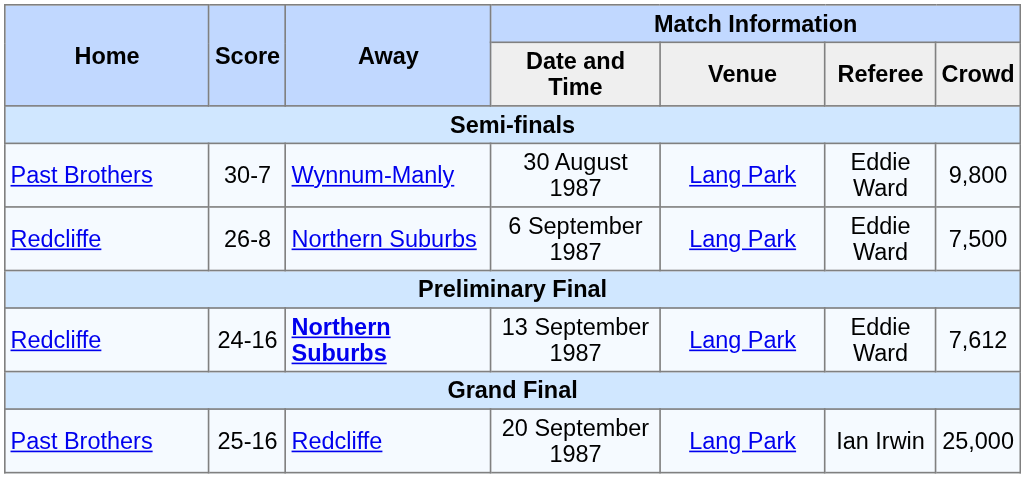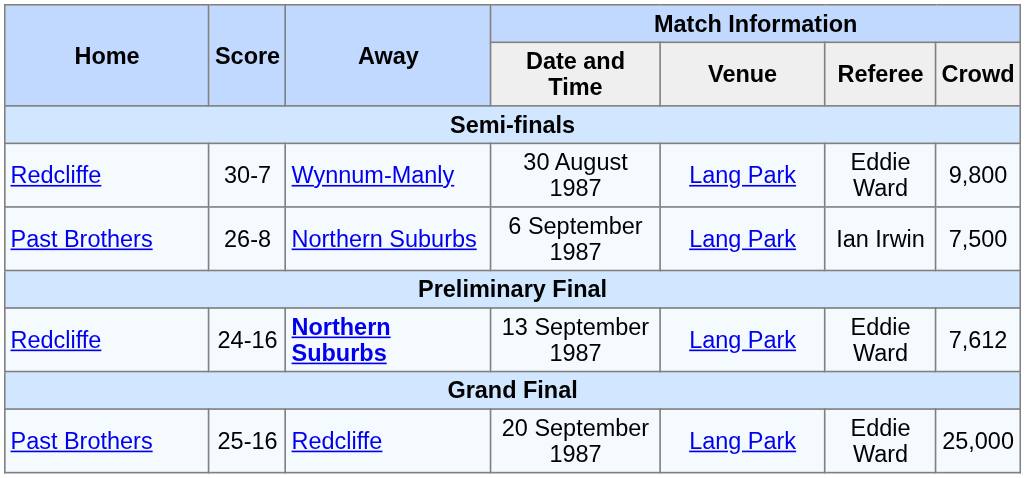30 August 1987 | Home: Past Brothers -> Redcliffe
6 September 1987 | Home: Redcliffe -> Past Brothers
6 September 1987 | Match Information / Referee: Eddie Ward -> Ian Irwin
20 September 1987 | Match Information / Referee: Ian Irwin -> Eddie Ward
